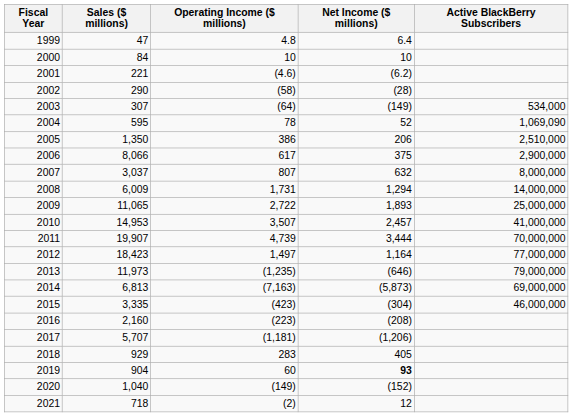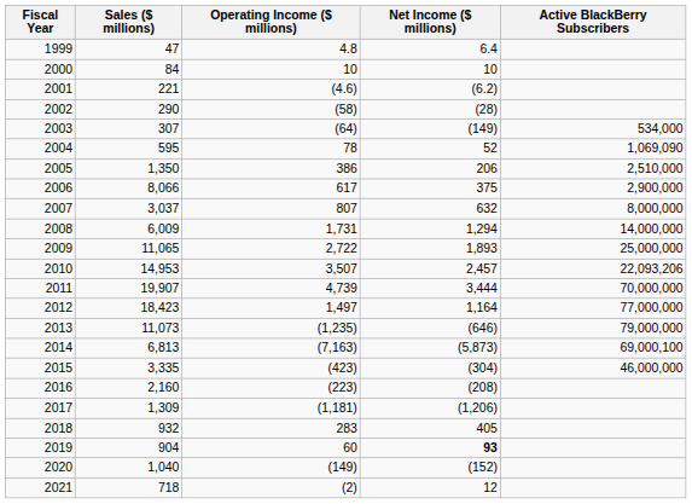2010 | Active BlackBerry Subscribers: 41,000,000 -> 22,093,206
2013 | Sales ($ millions): 11,973 -> 11,073
2014 | Active BlackBerry Subscribers: 69,000,000 -> 69,000,100
2017 | Sales ($ millions): 5,707 -> 1,309
2018 | Sales ($ millions): 929 -> 932
